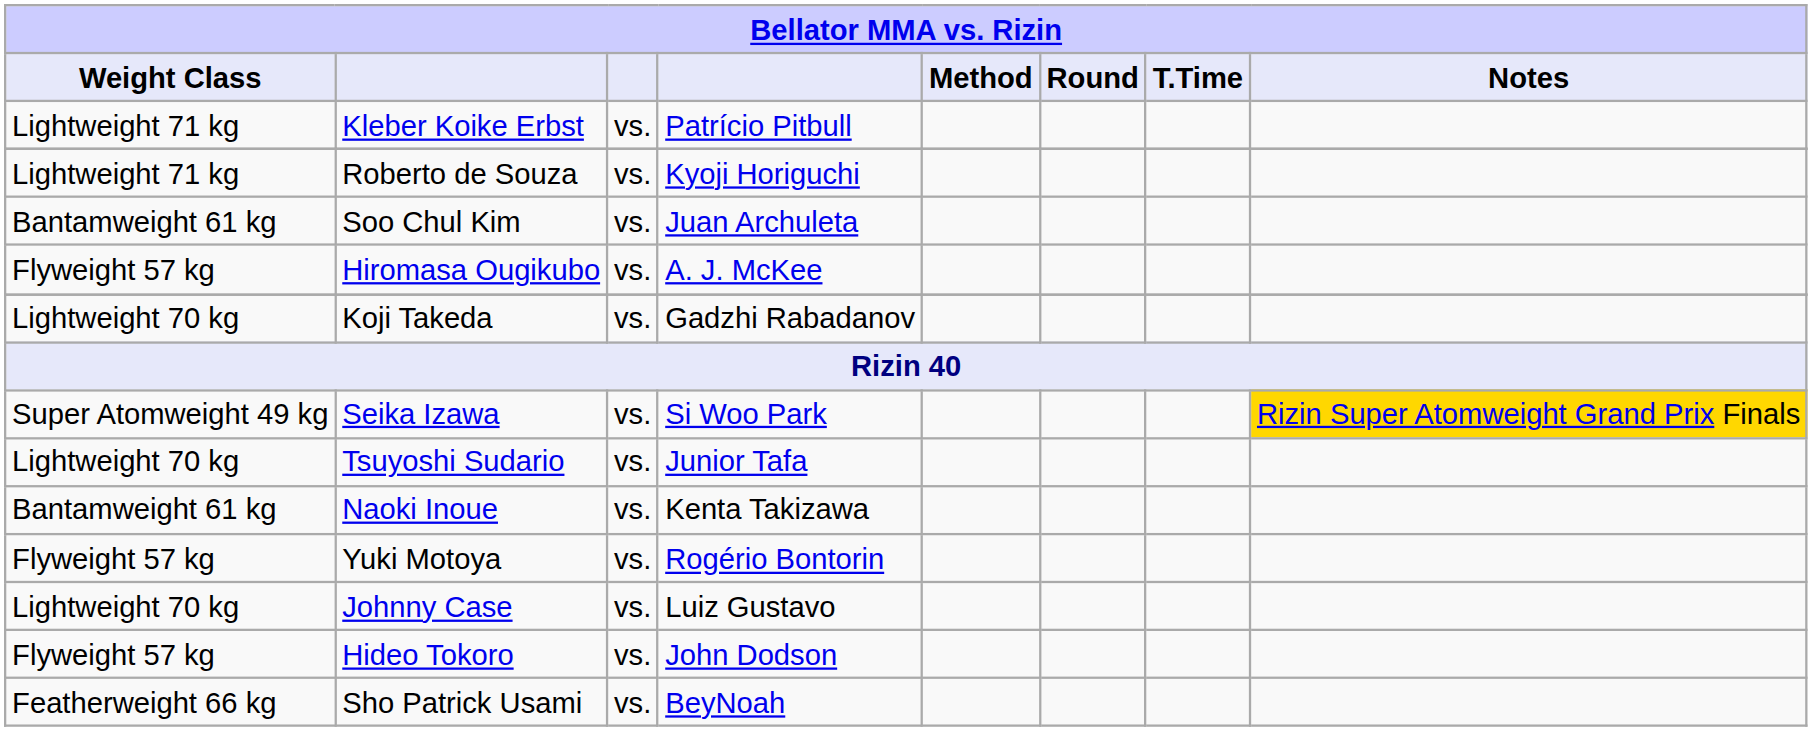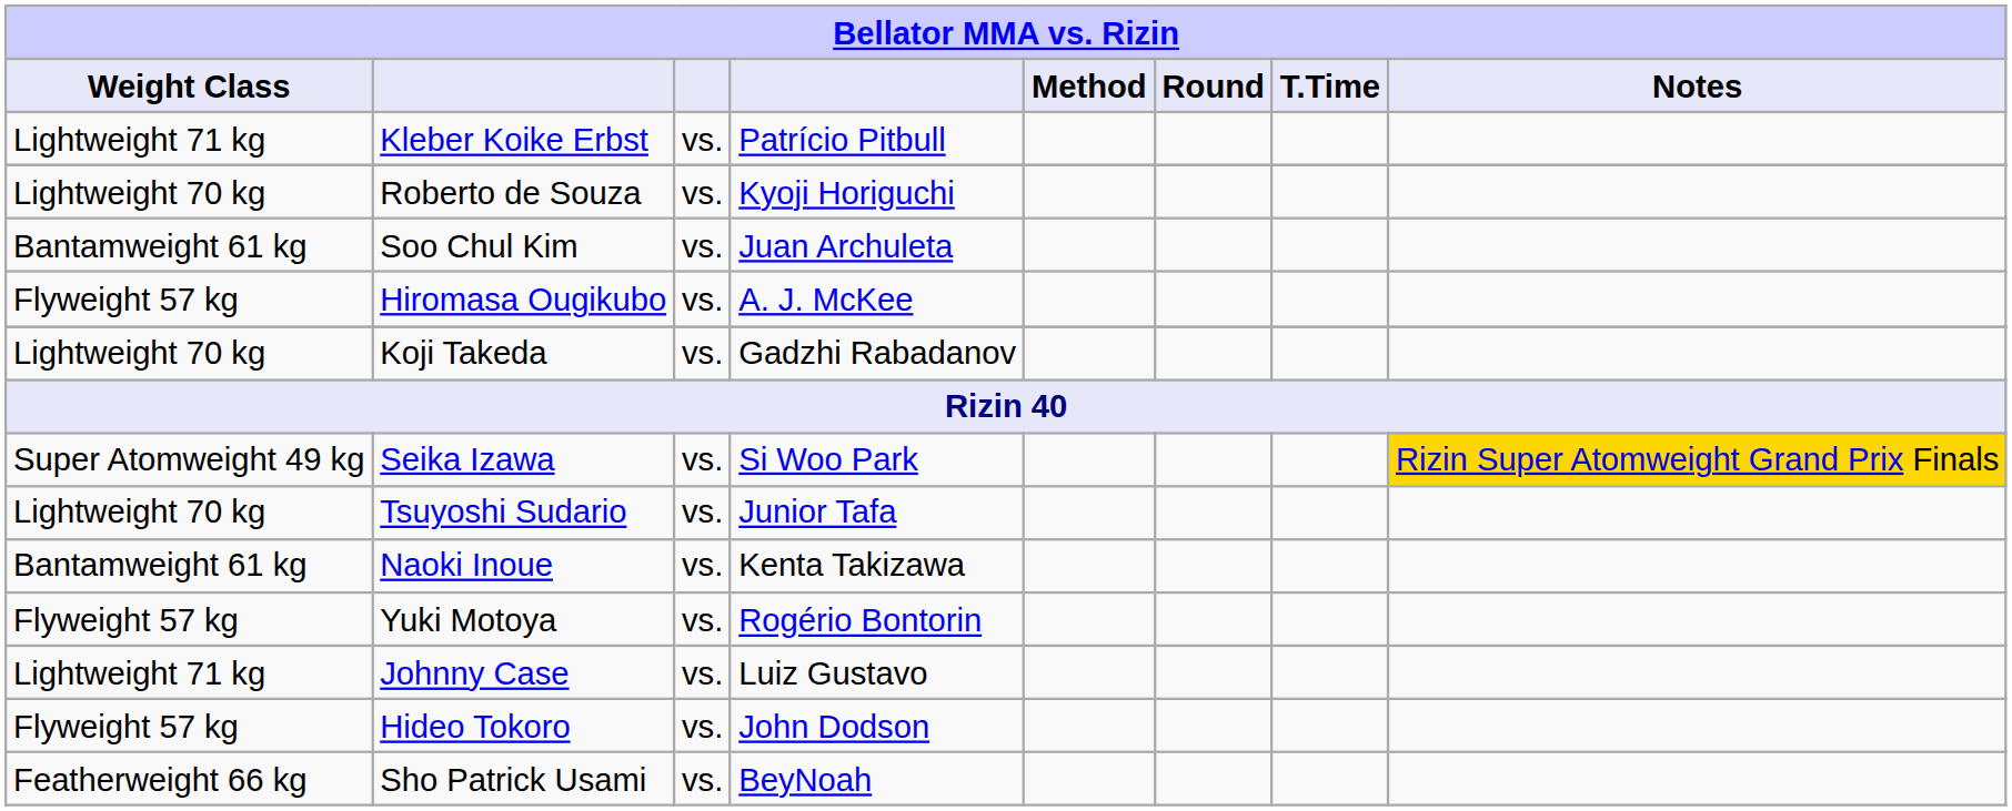Roberto de Souza | Weight Class: Lightweight 71 kg -> Lightweight 70 kg
Johnny Case | Weight Class: Lightweight 70 kg -> Lightweight 71 kg
